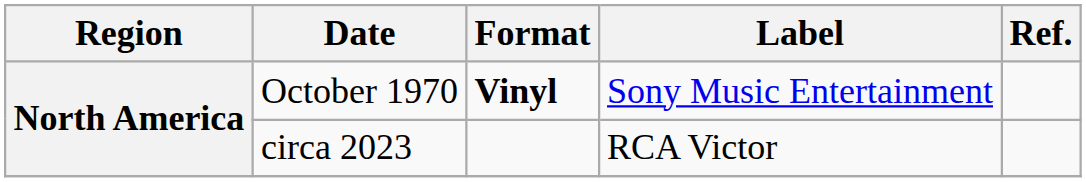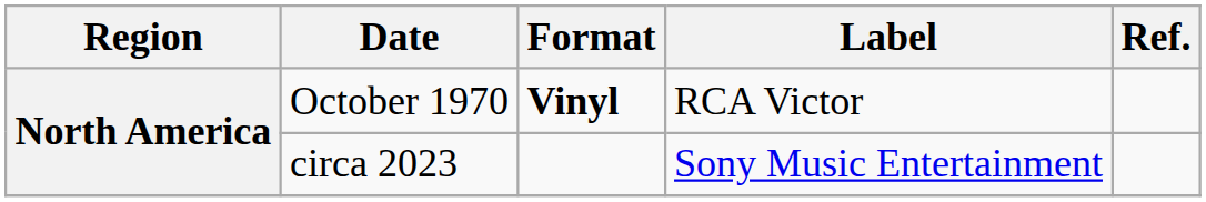October 1970 | Label: Sony Music Entertainment -> RCA Victor
circa 2023 | Label: RCA Victor -> Sony Music Entertainment
